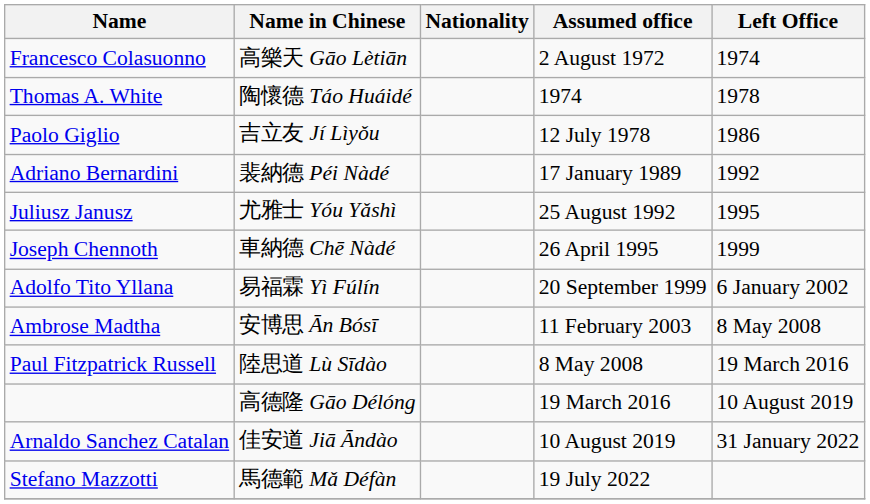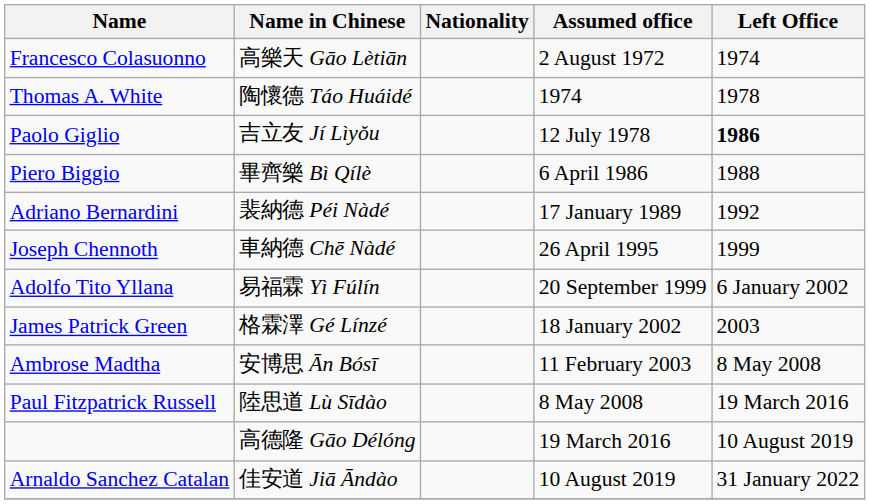Paolo Giglio | Left Office: normal -> bold
+ row: Piero Biggio | 畢齊樂 Bì Qílè | 6 April 1986 | 1988
- row: Juliusz Janusz | 尤雅士 Yóu Yǎshì | 25 August 1992 | 1995
+ row: James Patrick Green | 格霖澤 Gé Línzé | 18 January 2002 | 2003
- row: Stefano Mazzotti | 馬德範 Mǎ Défàn | 19 July 2022
